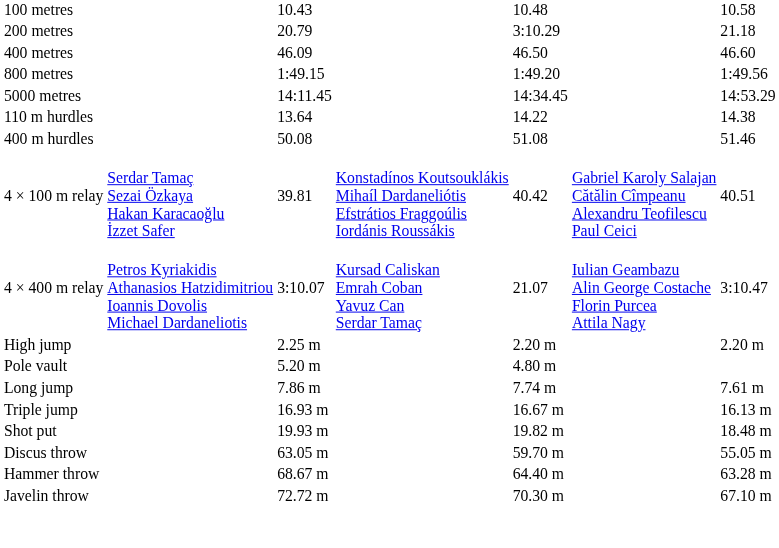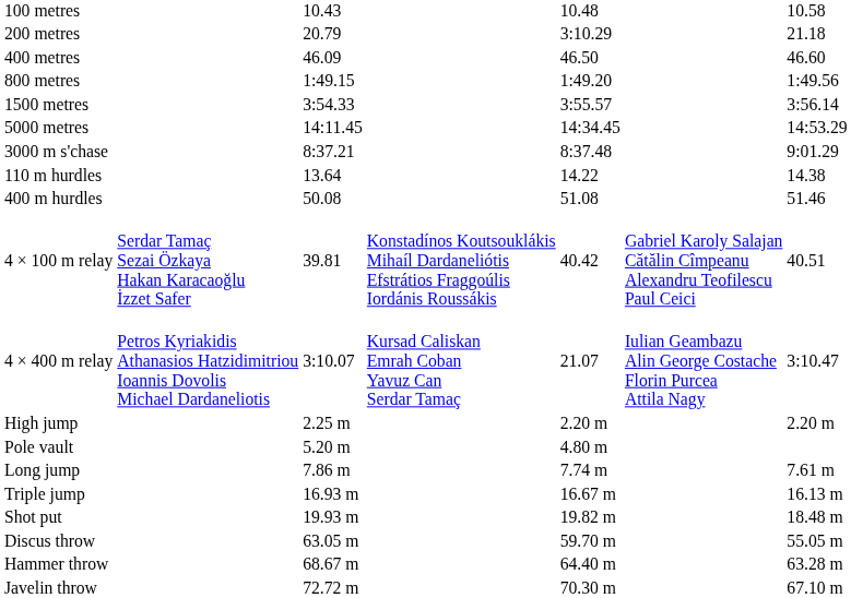+ row: 1500 metres | 3:54.33 | 3:55.57 | 3:56.14
+ row: 3000 m s'chase | 8:37.21 | 8:37.48 | 9:01.29
